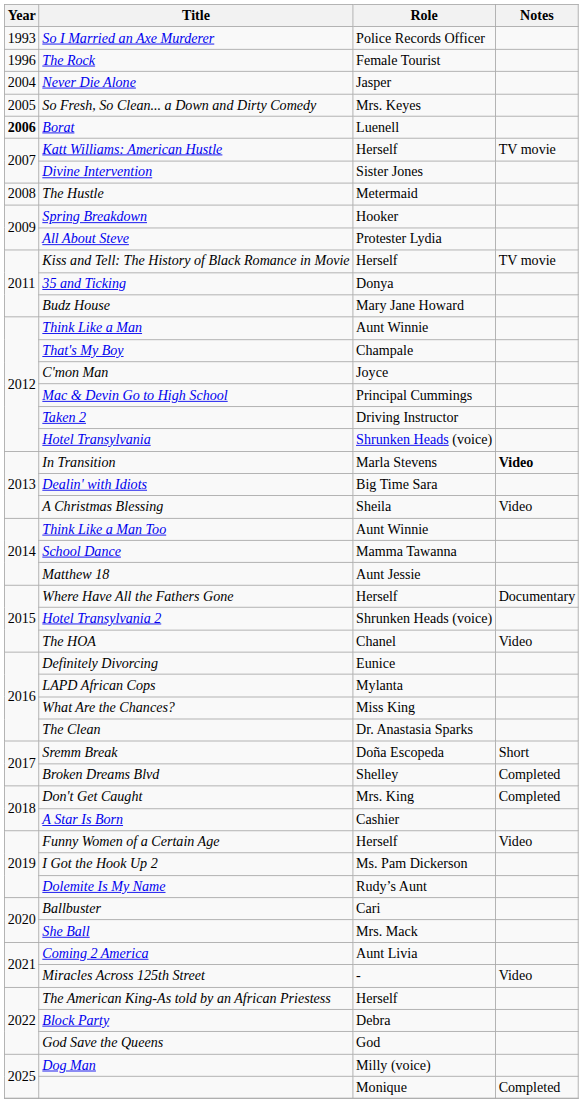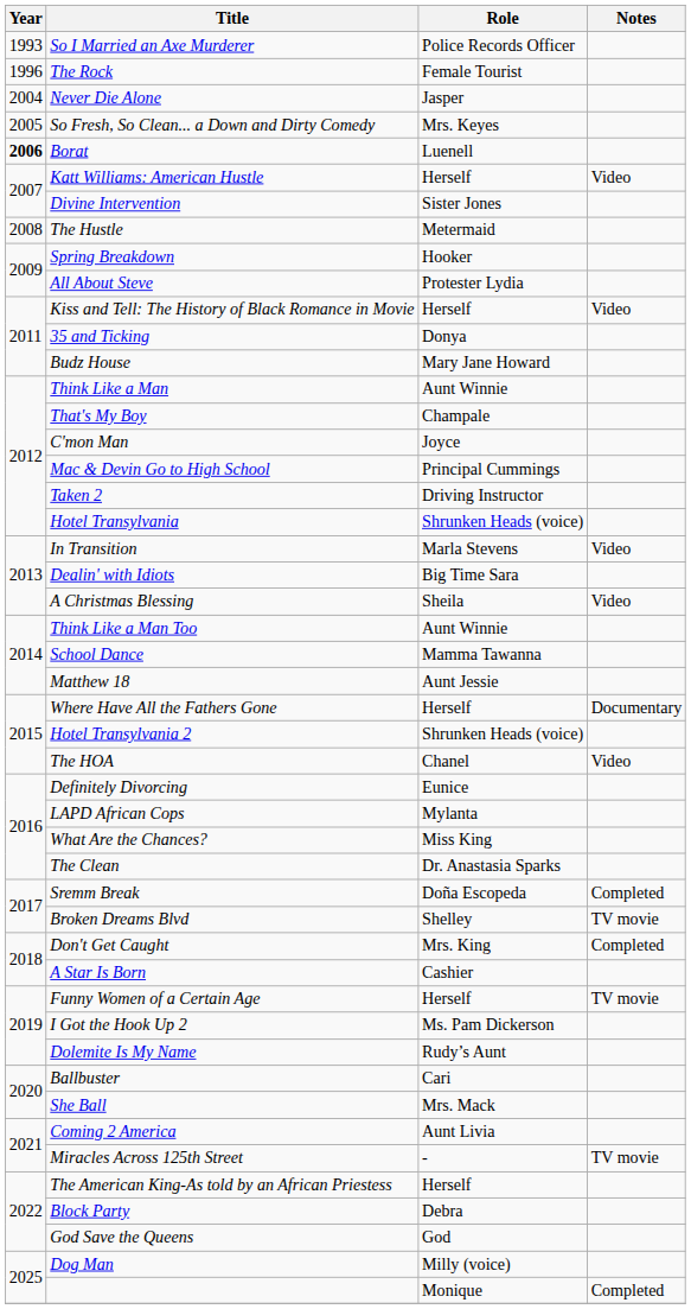Katt Williams: American Hustle | Notes: TV movie -> Video
Kiss and Tell: The History of Black Romance in Movie | Notes: TV movie -> Video
In Transition | Notes: bold -> normal
Sremm Break | Notes: Short -> Completed
Broken Dreams Blvd | Notes: Completed -> TV movie
Funny Women of a Certain Age | Notes: Video -> TV movie
Miracles Across 125th Street | Notes: Video -> TV movie
